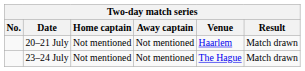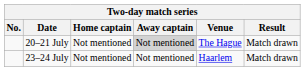20–21 July | Away captain: no background -> lightgrey background
20–21 July | Venue: Haarlem -> The Hague
23–24 July | Venue: The Hague -> Haarlem
